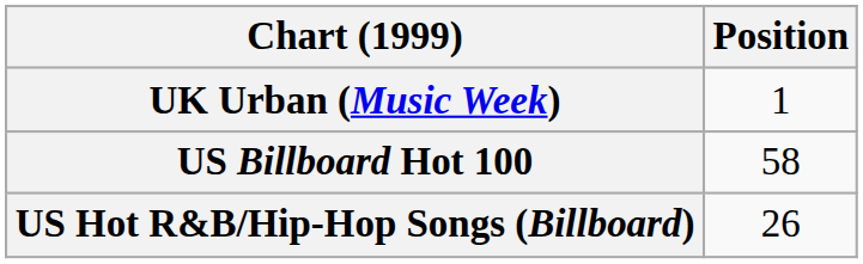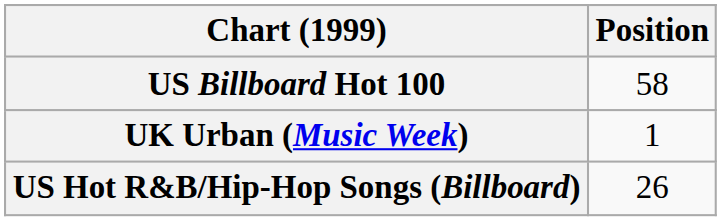rows swapped: UK Urban (Music Week) <-> US Billboard Hot 100
